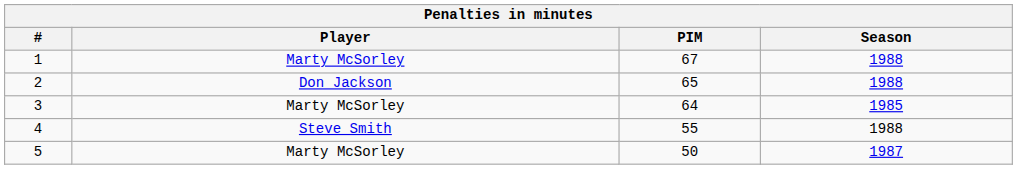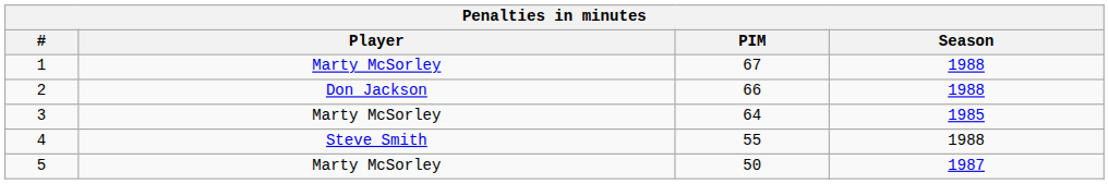2 | PIM: 65 -> 66
